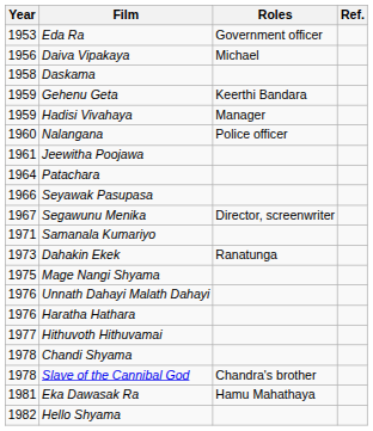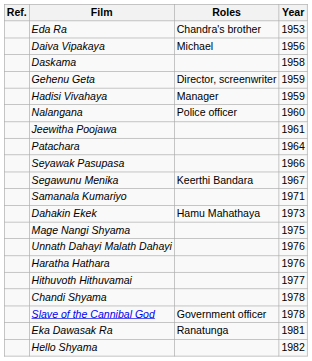columns swapped: Year <-> Ref.
Eda Ra | Roles: Government officer -> Chandra's brother
Gehenu Geta | Roles: Keerthi Bandara -> Director, screenwriter
Segawunu Menika | Roles: Director, screenwriter -> Keerthi Bandara
Dahakin Ekek | Roles: Ranatunga -> Hamu Mahathaya
Slave of the Cannibal God | Roles: Chandra's brother -> Government officer
Eka Dawasak Ra | Roles: Hamu Mahathaya -> Ranatunga
